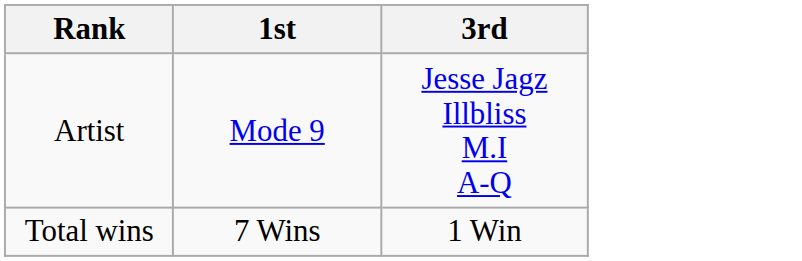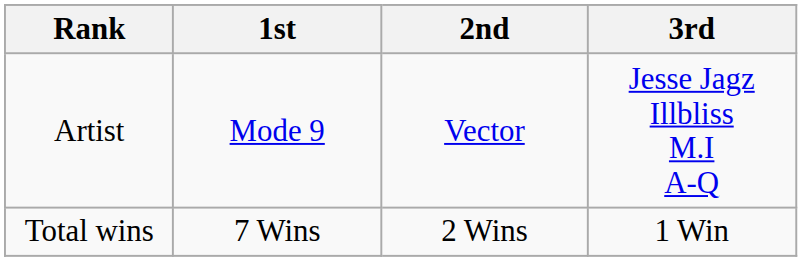+ column: 2nd | Vector | 2 Wins
